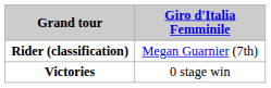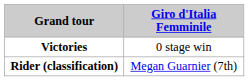rows swapped: Rider (classification) <-> Victories
